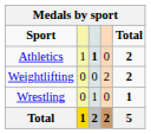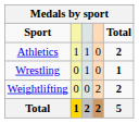Athletics | column 3: bold -> normal
rows swapped: Wrestling <-> Weightlifting
